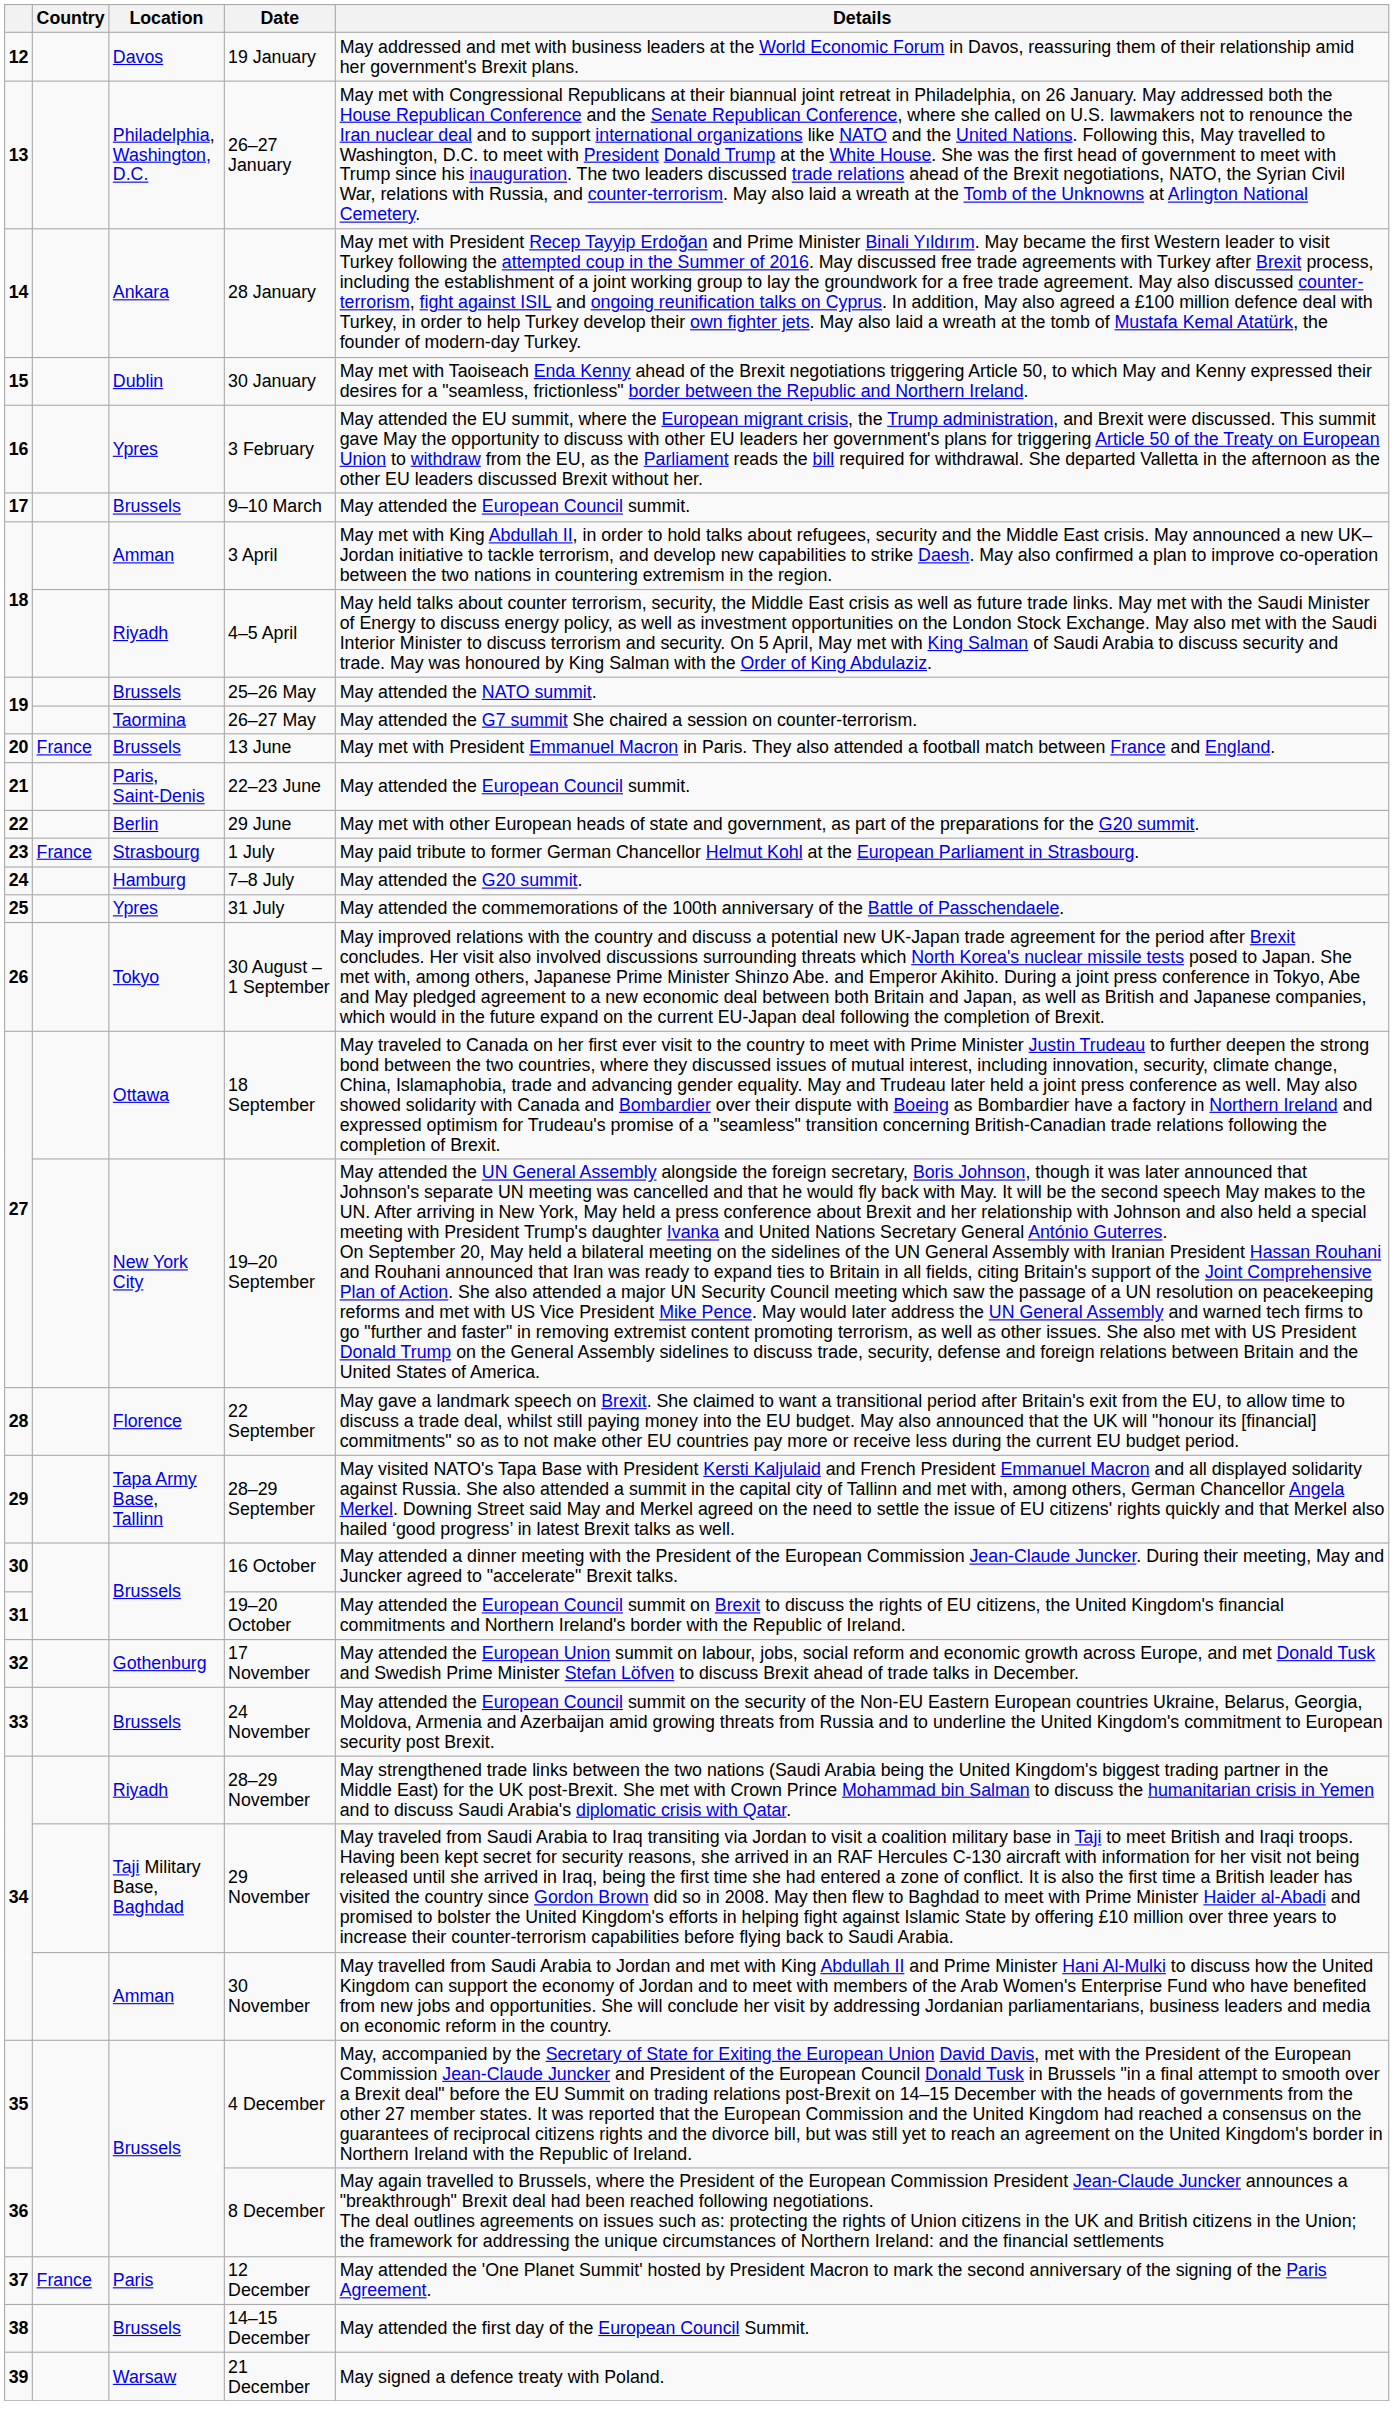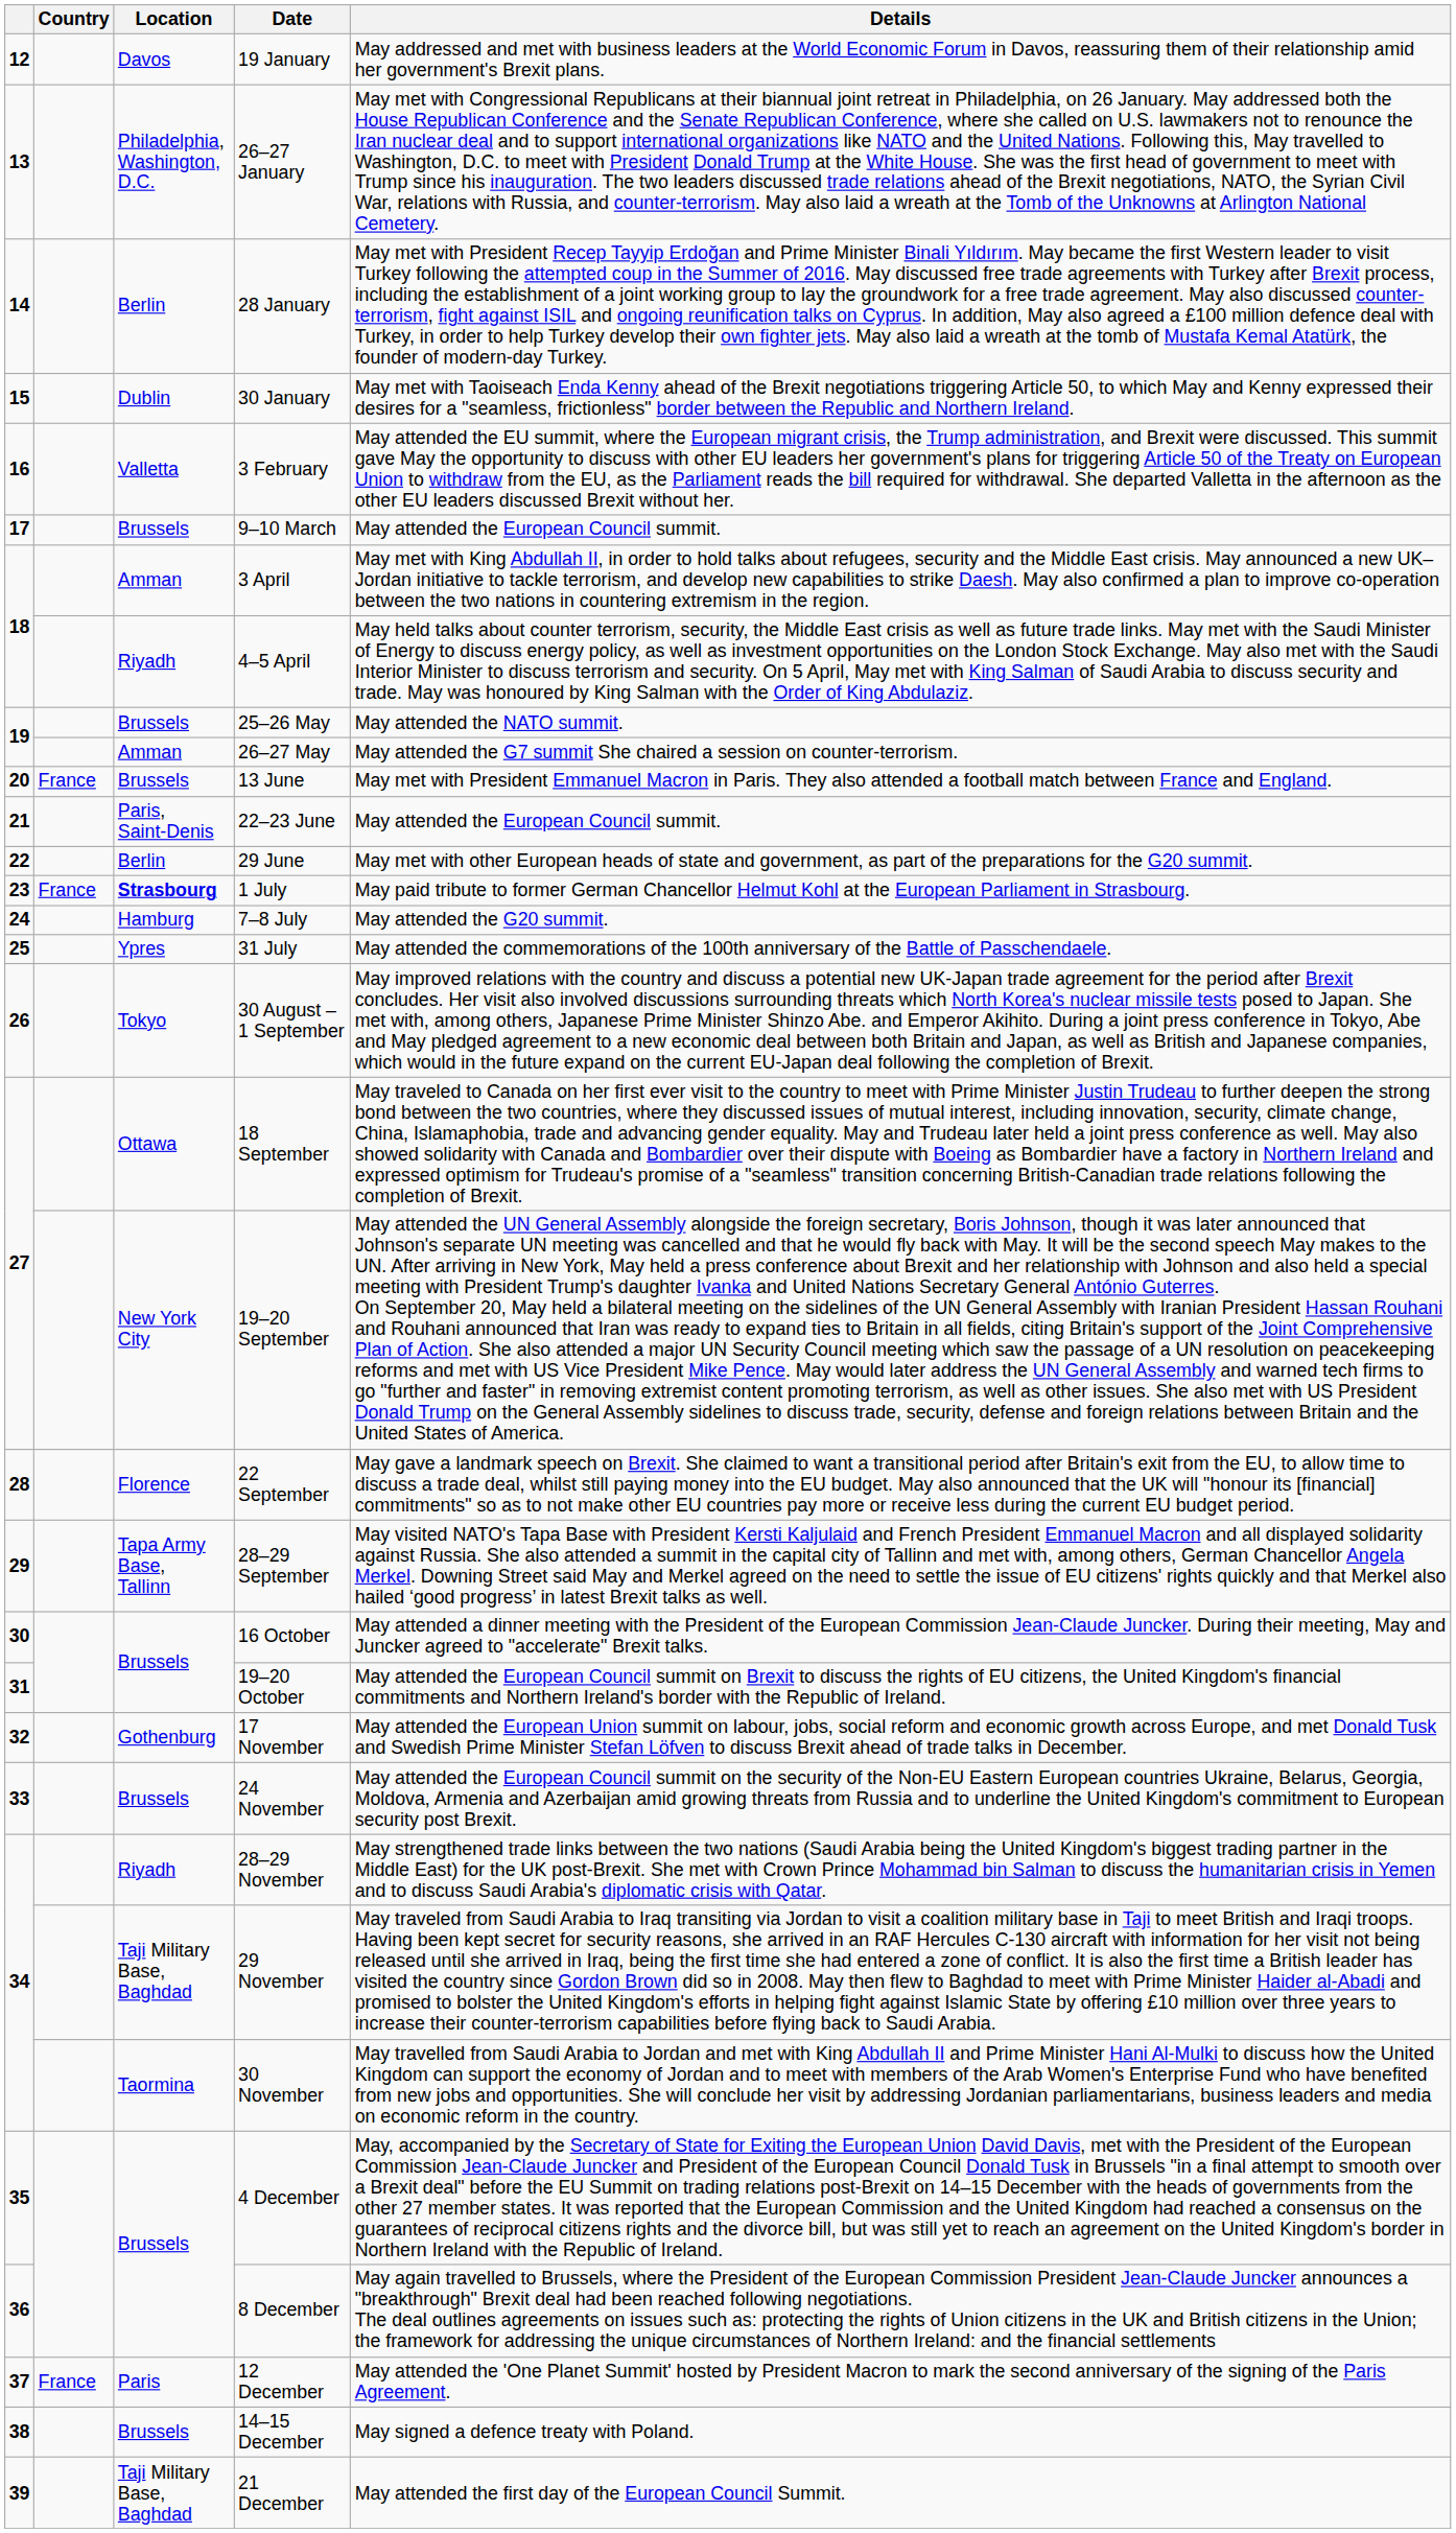28 January | Location: Ankara -> Berlin
3 February | Location: Ypres -> Valletta
26–27 May | Location: Taormina -> Amman
1 July | Location: normal -> bold
30 November | Location: Amman -> Taormina
14–15 December | Details: May attended the first day of the European Council Summit. -> May signed a defence treaty with Poland.
21 December | Location: Warsaw -> Taji Military Base, Baghdad
21 December | Details: May signed a defence treaty with Poland. -> May attended the first day of the European Council Summit.
